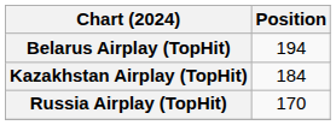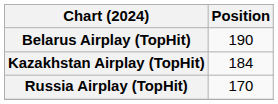Belarus Airplay (TopHit) | Position: 194 -> 190
